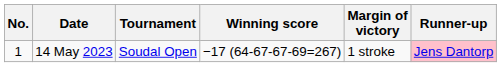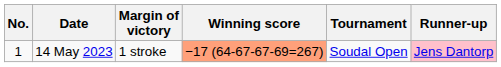columns swapped: Tournament <-> Margin of victory
14 May 2023 | Winning score: no background -> lightsalmon background
